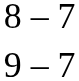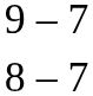rows swapped: 9 – 7 <-> 8 – 7
